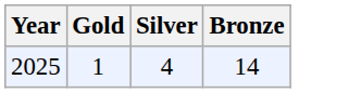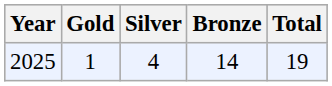+ column: Total | 19
